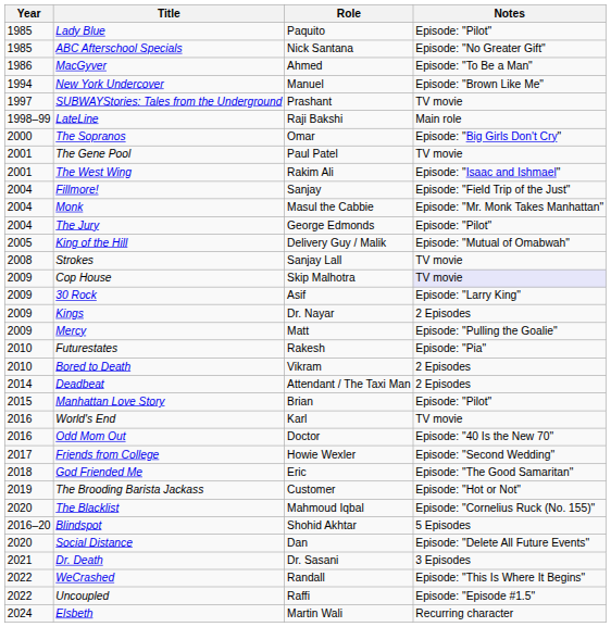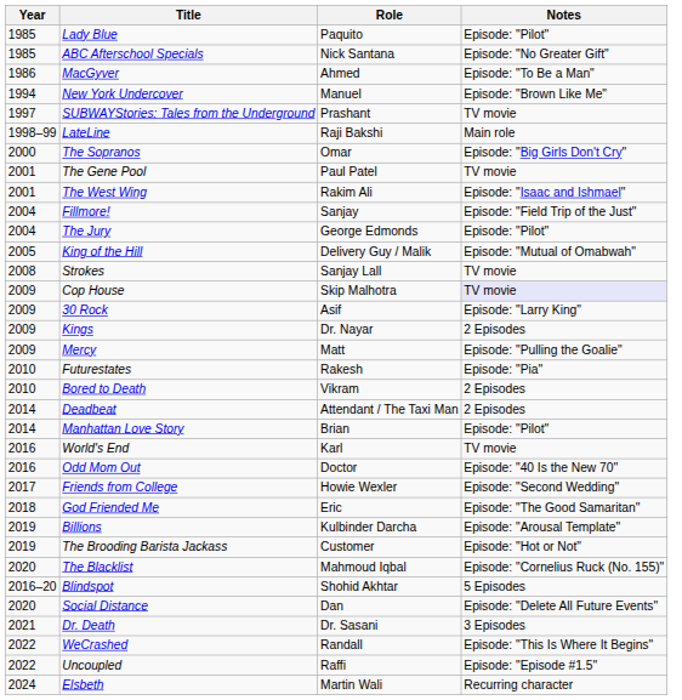- row: 2004 | Monk | Masul the Cabbie | Episode: "Mr. Monk Takes Manhattan"
Manhattan Love Story | Year: 2015 -> 2014
+ row: 2019 | Billions | Kulbinder Darcha | Episode: "Arousal Template"
